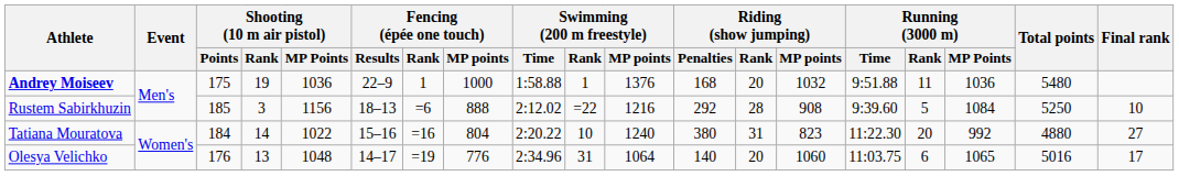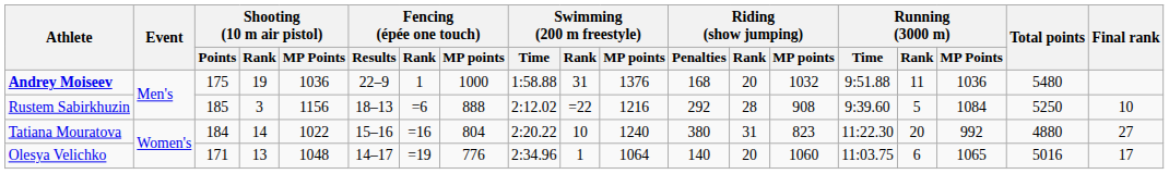Andrey Moiseev | Swimming (200 m freestyle) / Rank: 1 -> 31
Olesya Velichko | Shooting (10 m air pistol) / Points: 176 -> 171
Olesya Velichko | Swimming (200 m freestyle) / Rank: 31 -> 1
